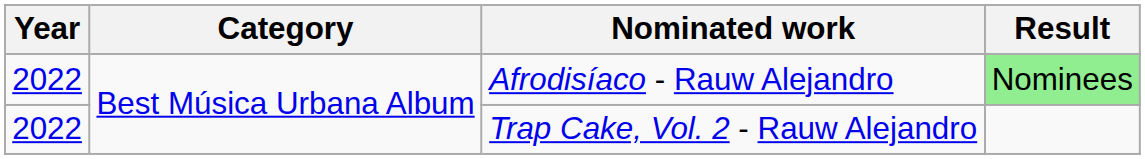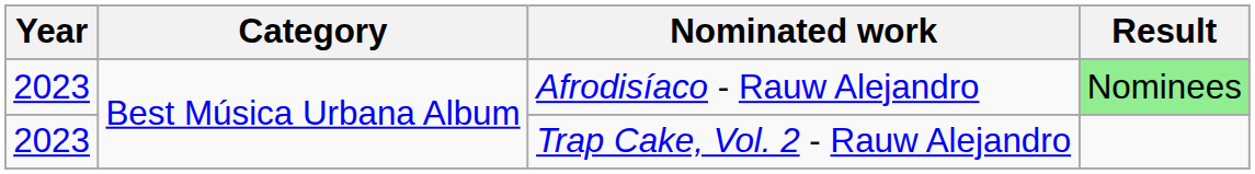Afrodisíaco - Rauw Alejandro | Year: 2022 -> 2023
Trap Cake, Vol. 2 - Rauw Alejandro | Year: 2022 -> 2023
